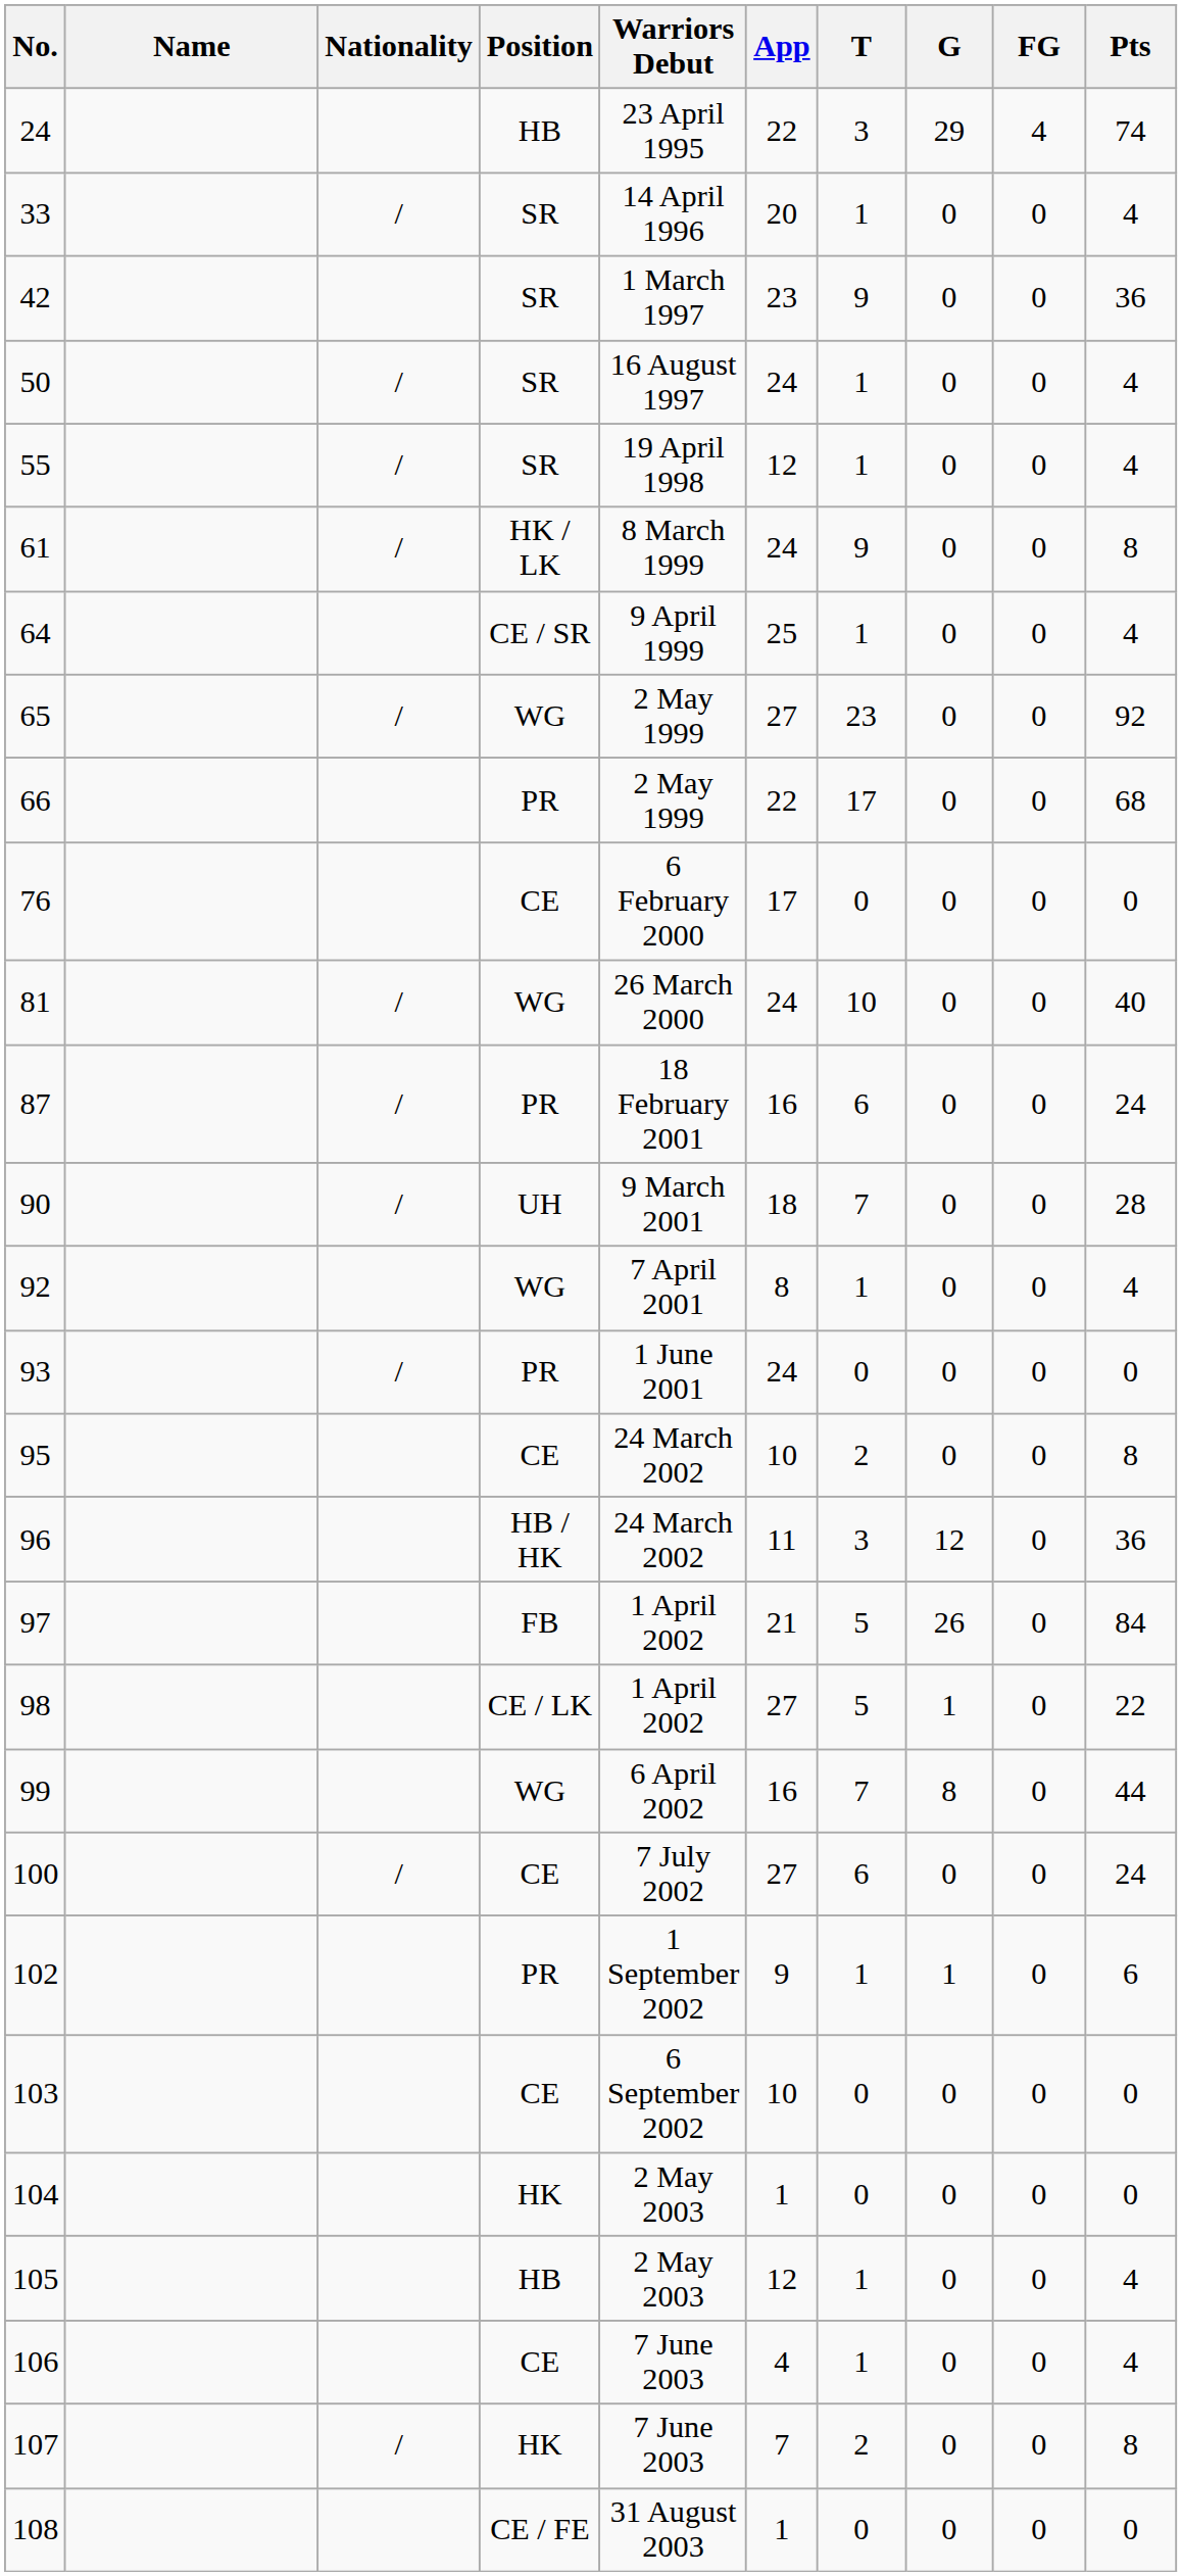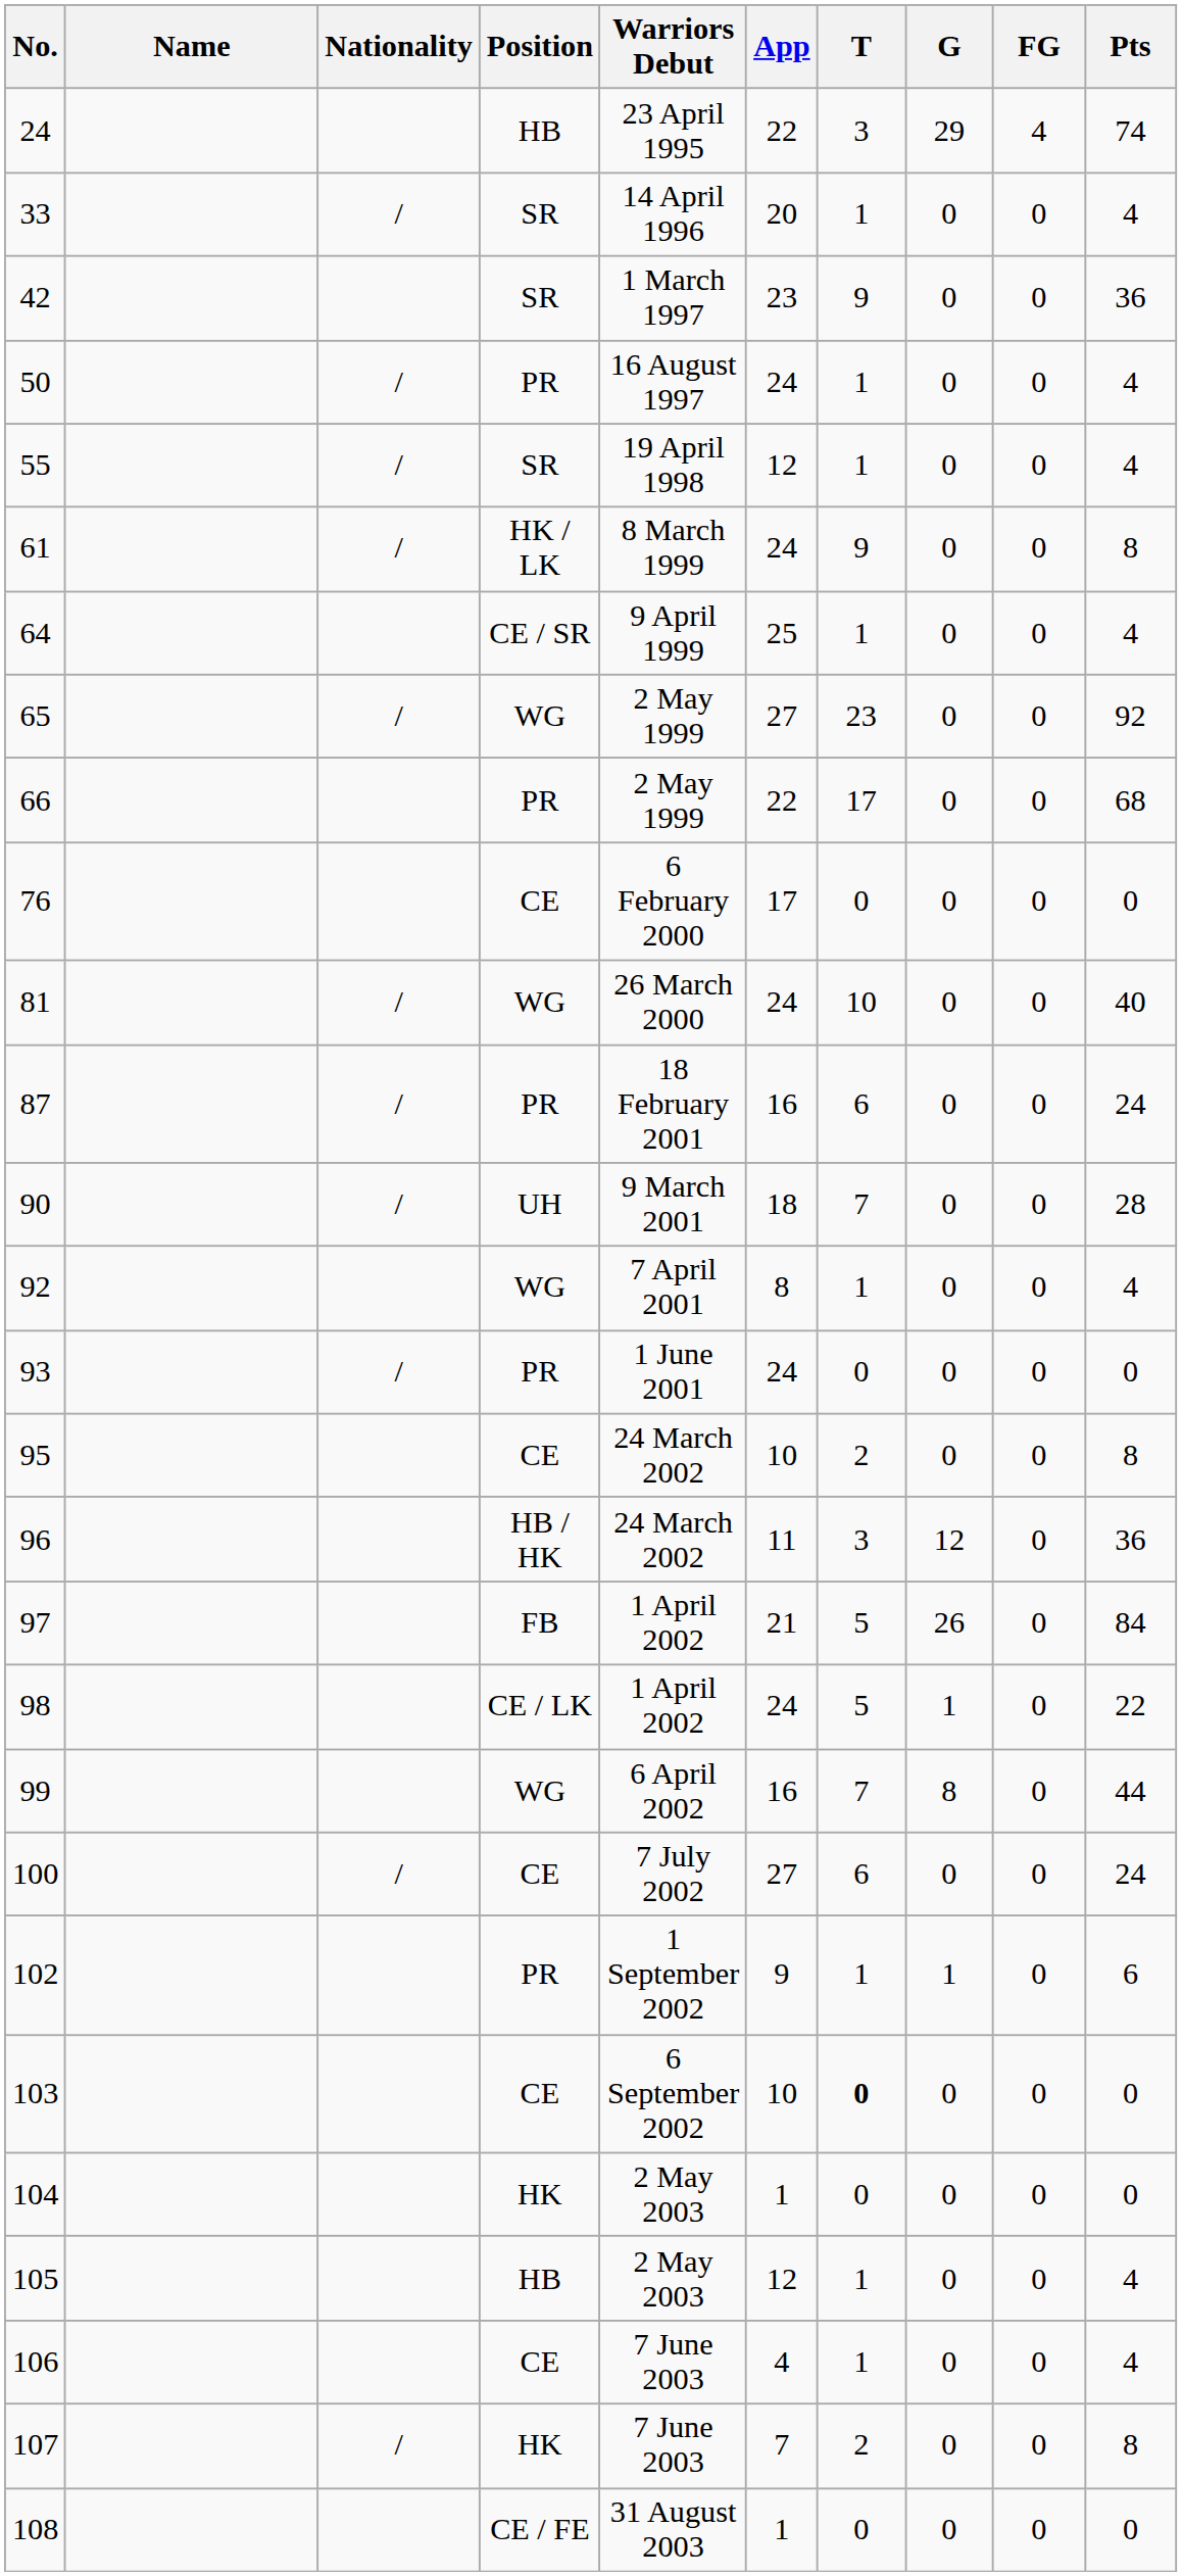50 | Position: SR -> PR
98 | App: 27 -> 24
103 | T: normal -> bold
